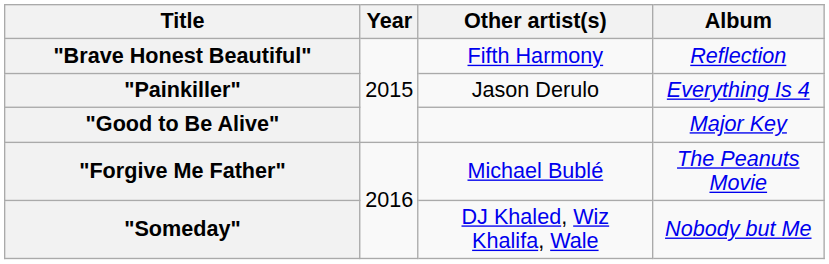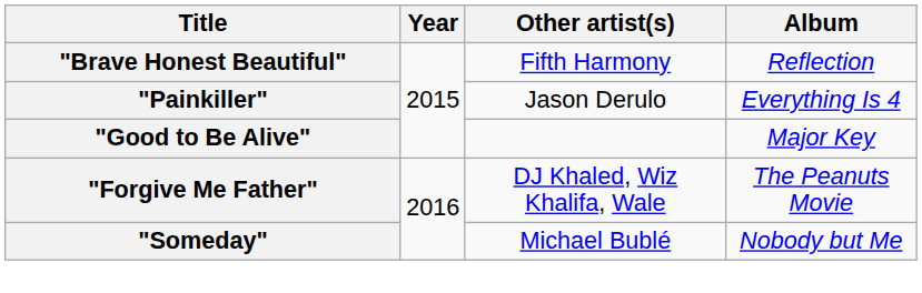"Forgive Me Father" | Other artist(s): Michael Bublé -> DJ Khaled, Wiz Khalifa, Wale
"Someday" | Other artist(s): DJ Khaled, Wiz Khalifa, Wale -> Michael Bublé
